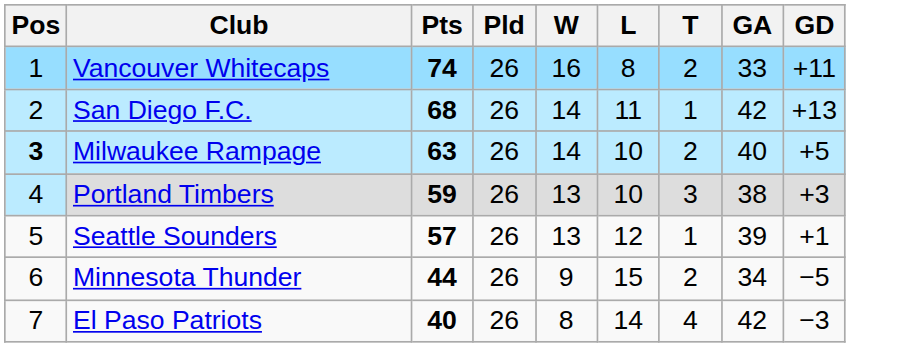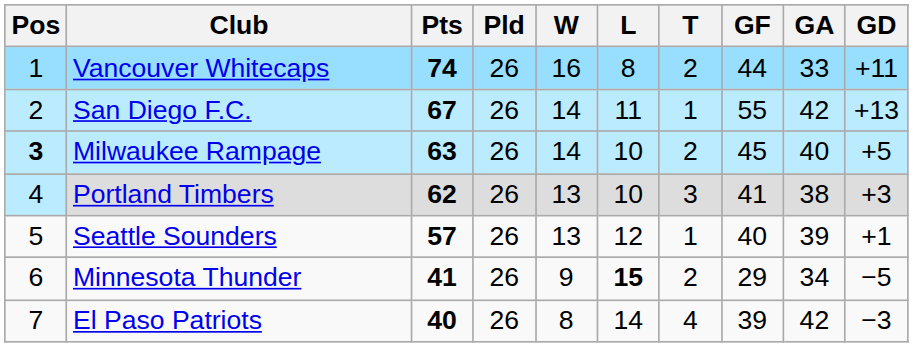+ column: GF | 44 | 55 | 45 | 41 | 40 | 29 | 39
San Diego F.C. | Pts: 68 -> 67
Portland Timbers | Pts: 59 -> 62
Minnesota Thunder | Pts: 44 -> 41
Minnesota Thunder | L: normal -> bold
